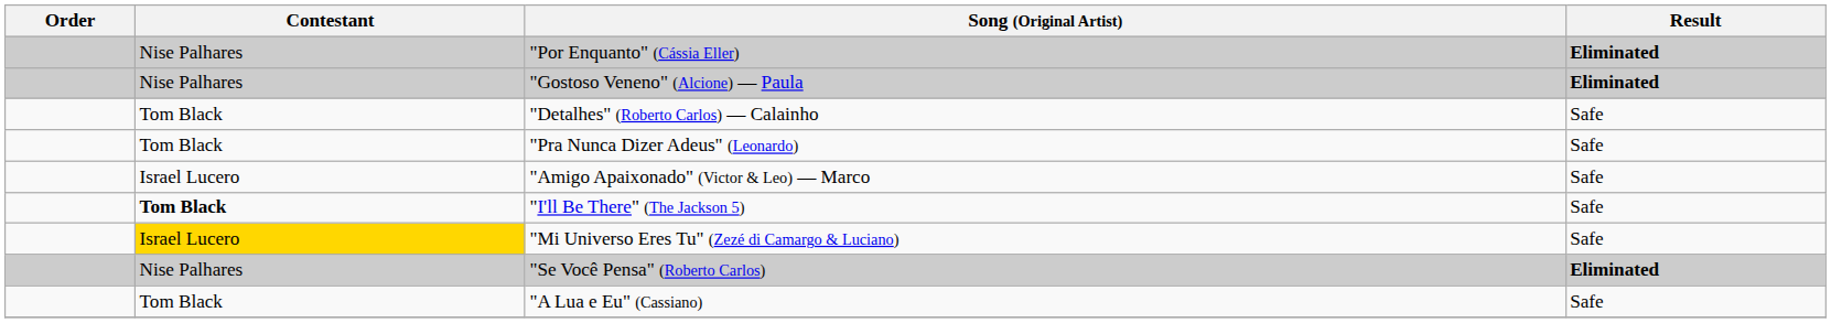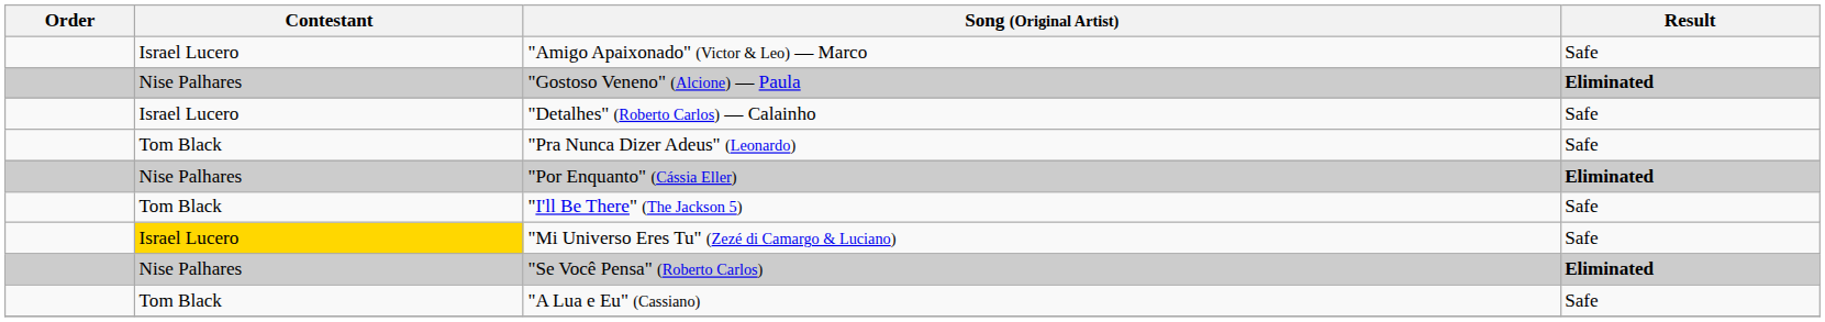rows swapped: "Amigo Apaixonado" (Victor & Leo) — Marco <-> "Por Enquanto" (Cássia Eller)
"Detalhes" (Roberto Carlos) — Calainho | Contestant: Tom Black -> Israel Lucero
"I'll Be There" (The Jackson 5) | Contestant: bold -> normal
